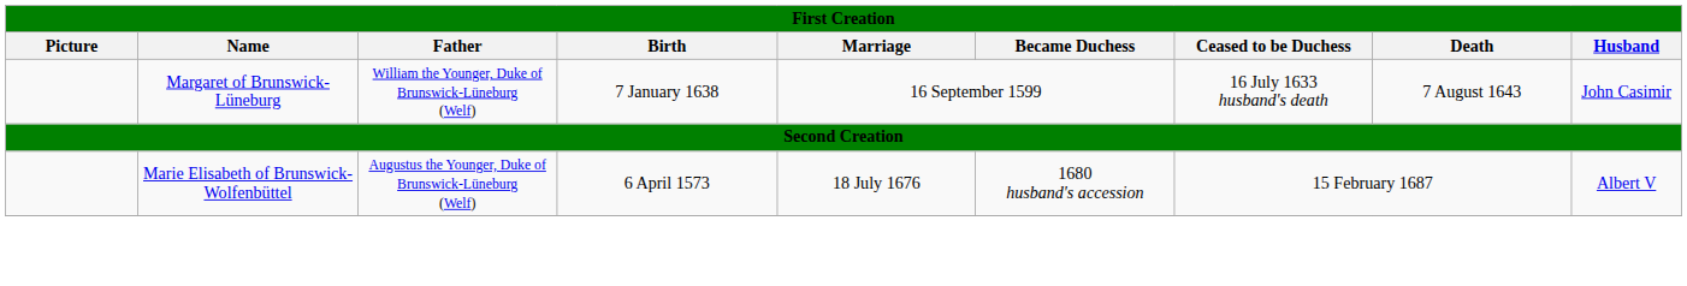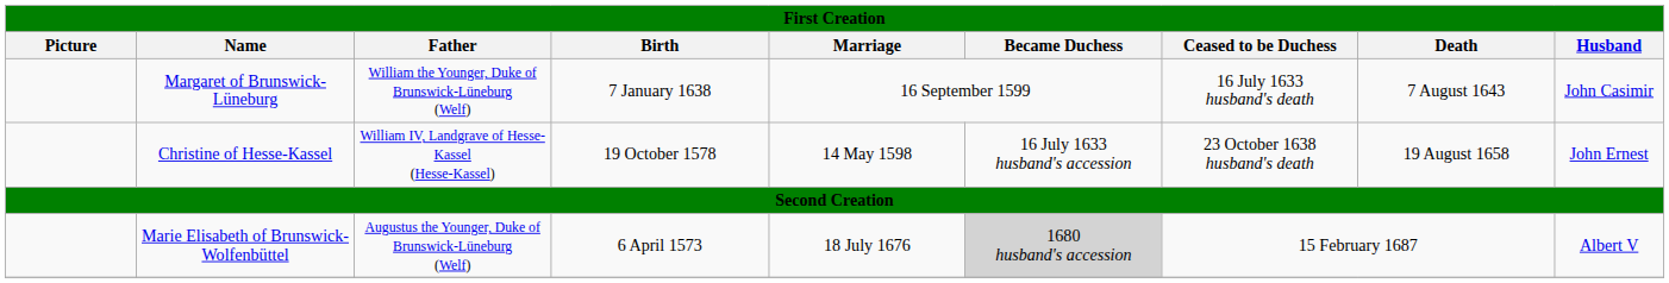+ row: Christine of Hesse-Kassel | William IV, Landgrave of Hesse-Kassel (Hesse-Kassel) | 19 October 1578 | 14 May 1598 | 16 July 1633 husband's accession | 23 October 1638 husband's death | 19 August 1658 | John Ernest
Marie Elisabeth of Brunswick-Wolfenbüttel | Became Duchess: no background -> lightgrey background
